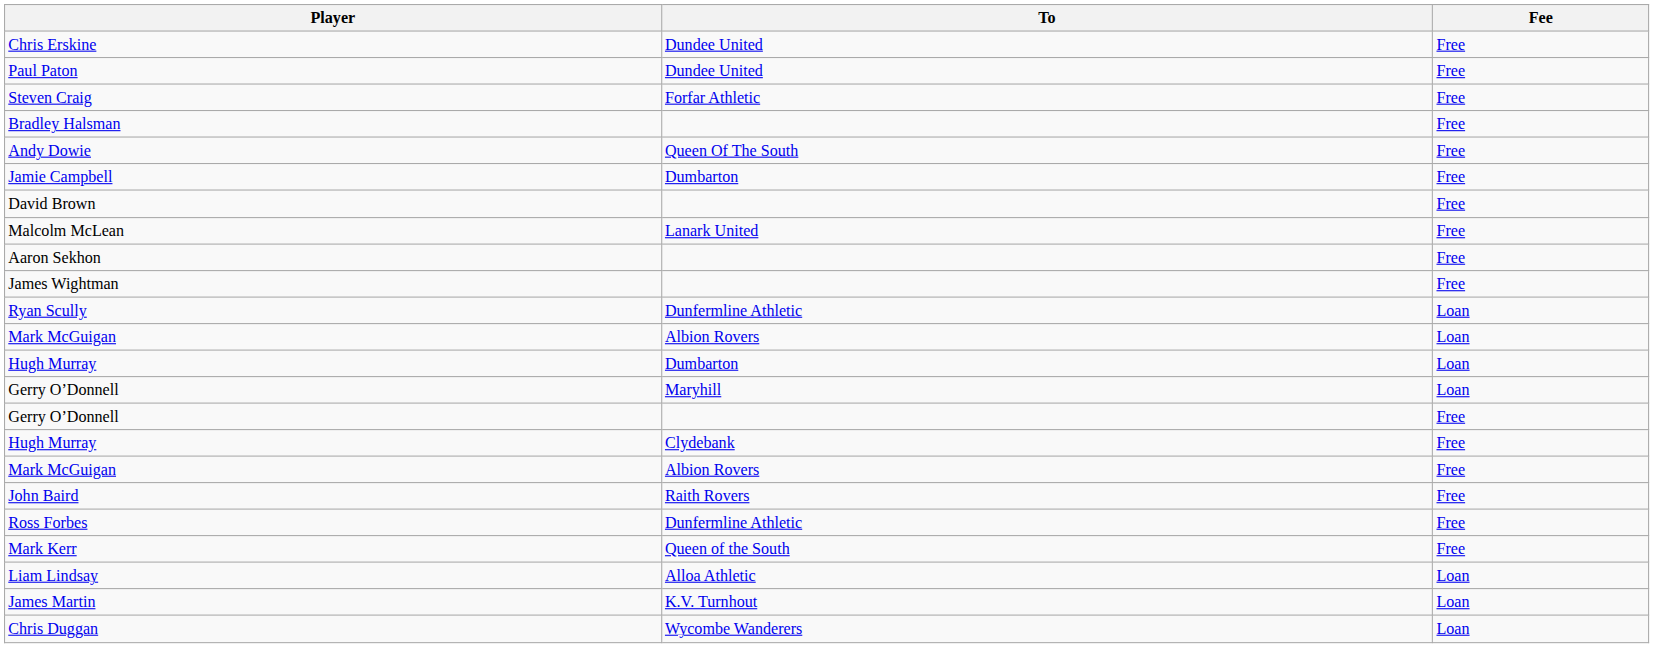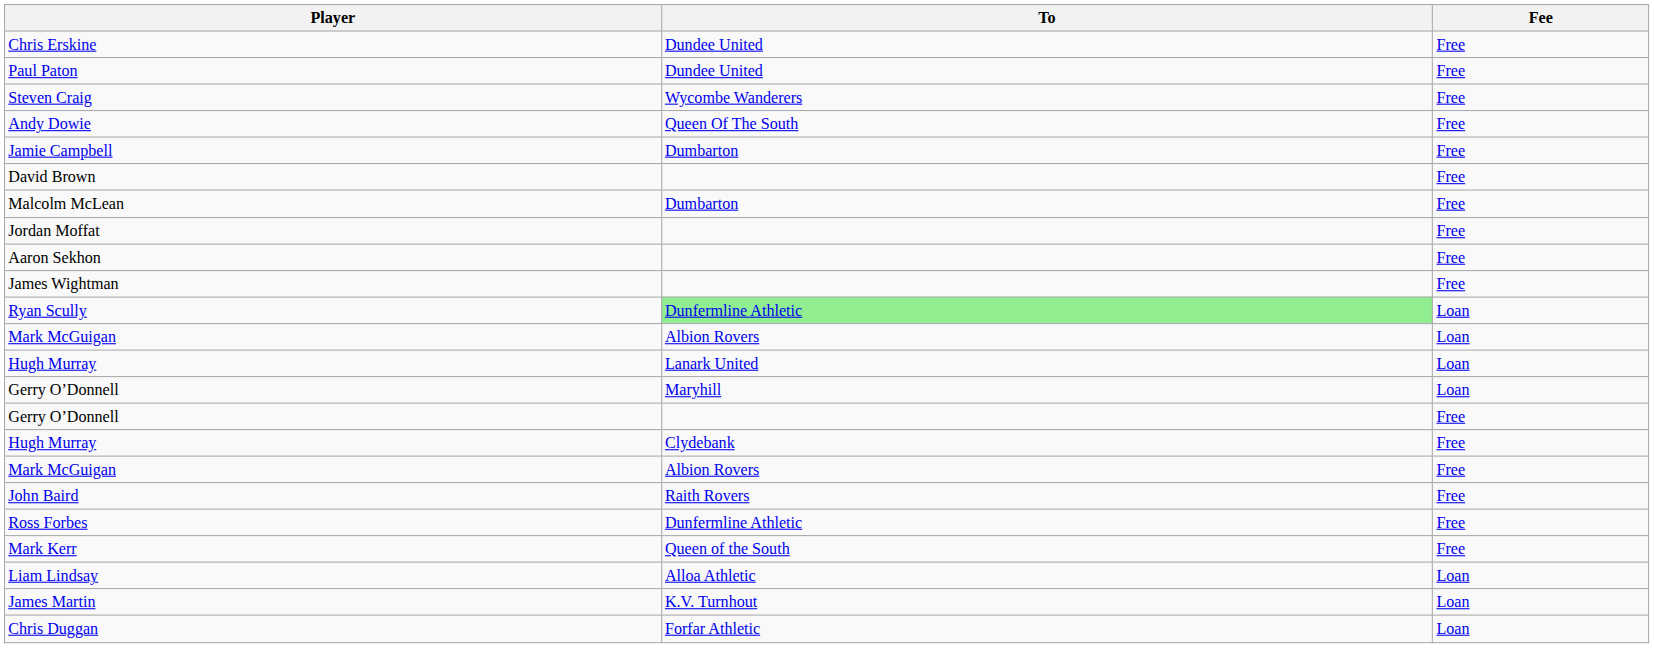Steven Craig | To: Forfar Athletic -> Wycombe Wanderers
- row: Bradley Halsman | Free
Malcolm McLean | To: Lanark United -> Dumbarton
+ row: Jordan Moffat | Free
Ryan Scully | To: no background -> lightgreen background
Hugh Murray / Loan | To: Dumbarton -> Lanark United
Chris Duggan | To: Wycombe Wanderers -> Forfar Athletic
